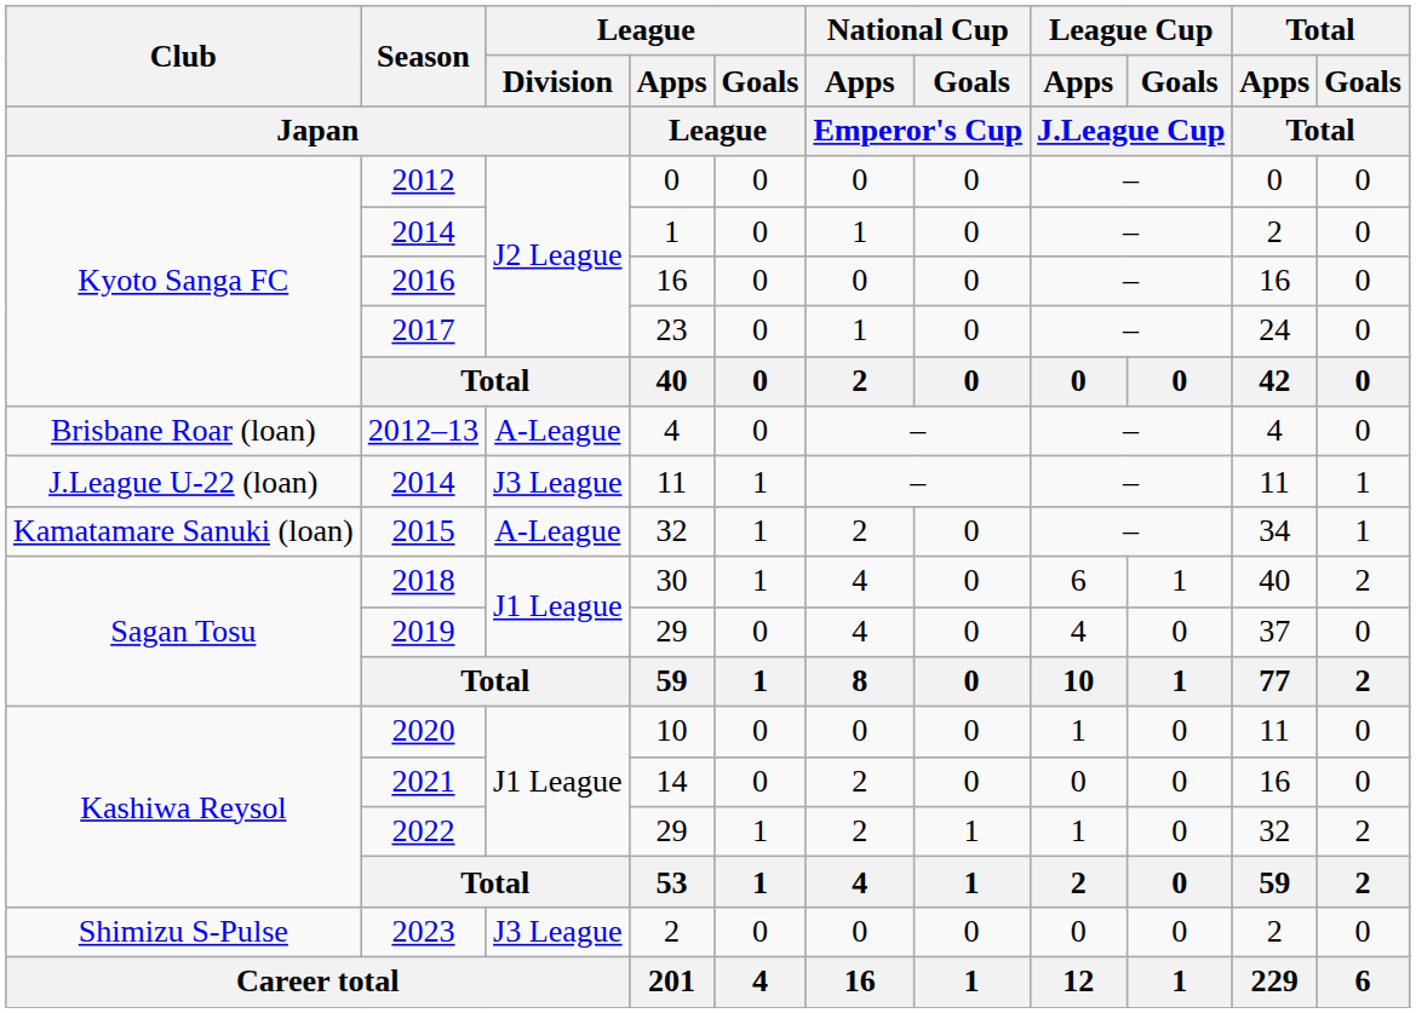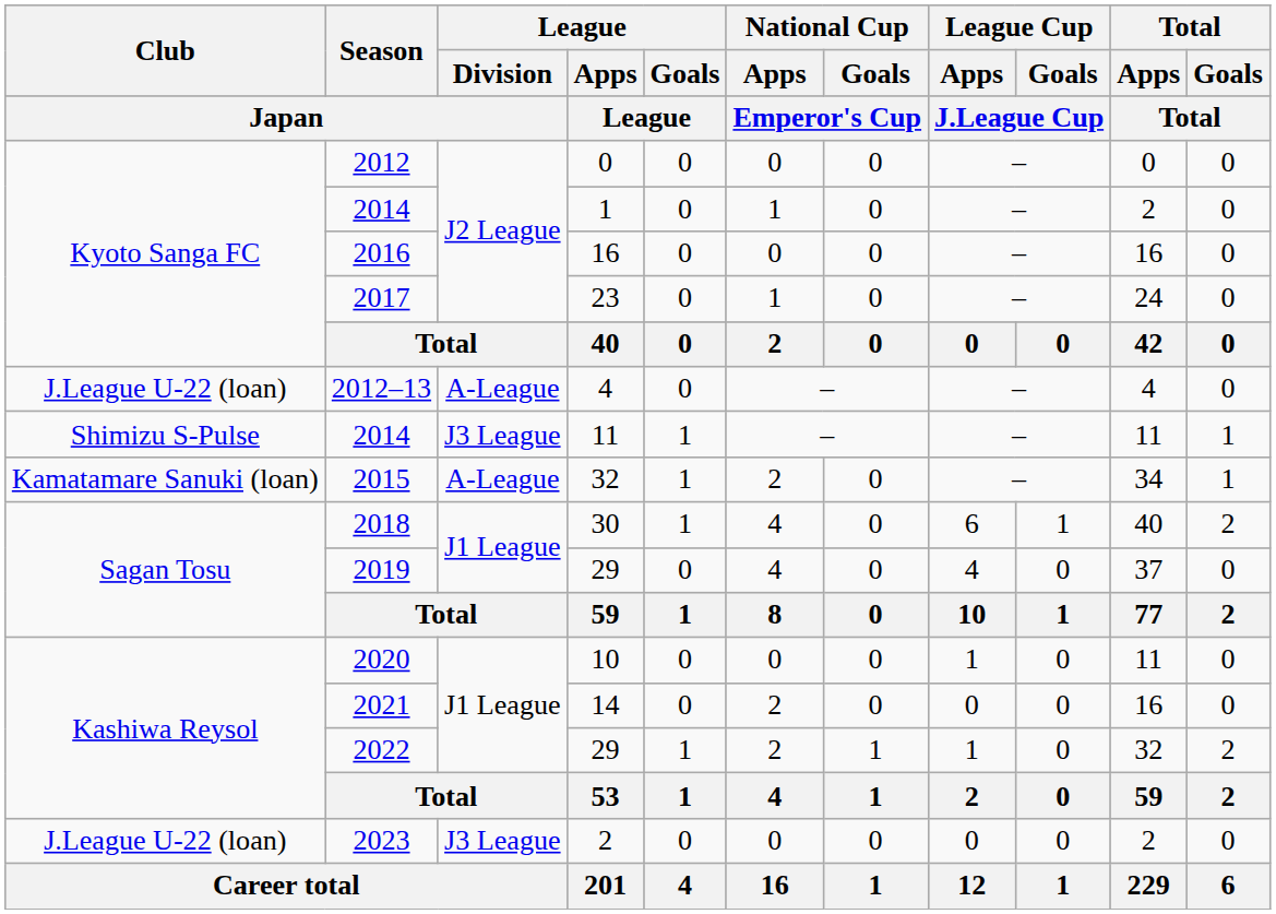2012–13 | Club / Japan: Brisbane Roar (loan) -> J.League U-22 (loan)
2014 / 11 | Club / Japan: J.League U-22 (loan) -> Shimizu S-Pulse
2023 | Club / Japan: Shimizu S-Pulse -> J.League U-22 (loan)
